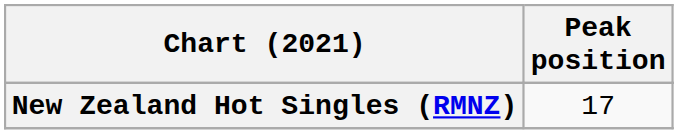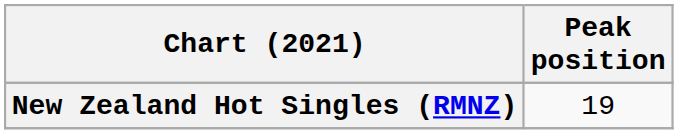New Zealand Hot Singles (RMNZ) | Peak position: 17 -> 19
